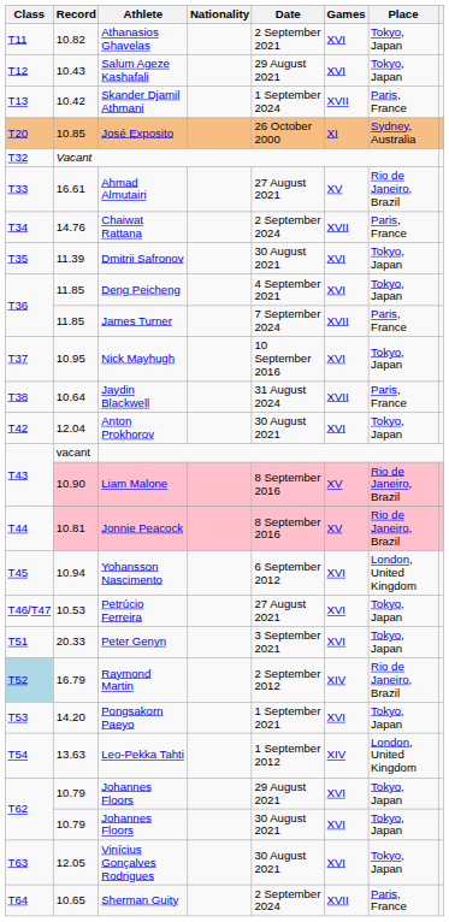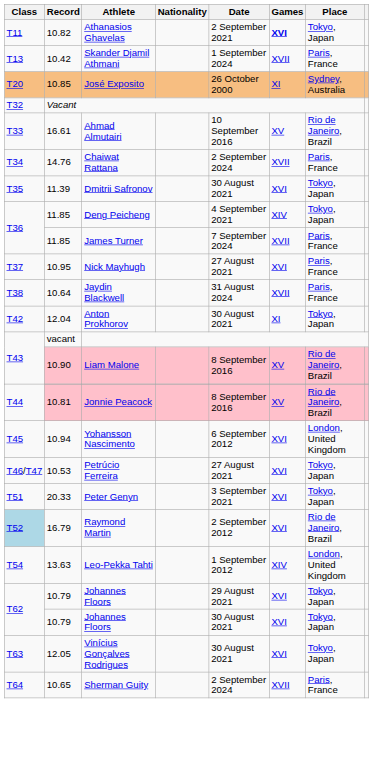Athanasios Ghavelas | Games: normal -> bold
- row: T12 | 10.43 | Salum Ageze Kashafali | 29 August 2021 | XVI | Tokyo, Japan
Ahmad Almutairi | Date: 27 August 2021 -> 10 September 2016
Deng Peicheng | Games: XVI -> XIV
Nick Mayhugh | Date: 10 September 2016 -> 27 August 2021
Nick Mayhugh | Place: Tokyo, Japan -> Paris, France
Anton Prokhorov | Games: XVI -> XI
Raymond Martin | Games: XIV -> XVI
- row: T53 | 14.20 | Pongsakorn Paeyo | 1 September 2021 | XVI | Tokyo, Japan
